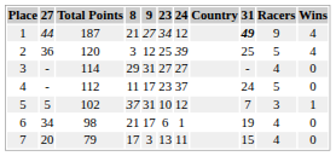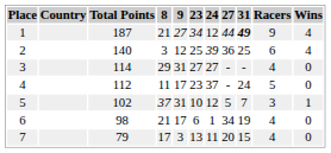columns swapped: Country <-> 27
2 | Total Points: 120 -> 140
2 | Racers: 5 -> 6
